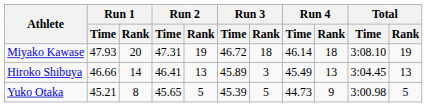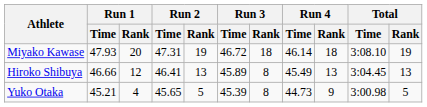Hiroko Shibuya | Run 1 / Rank: 14 -> 12
Hiroko Shibuya | Run 3 / Rank: 3 -> 8
Yuko Otaka | Run 1 / Rank: 8 -> 4
Yuko Otaka | Run 3 / Rank: 5 -> 8
